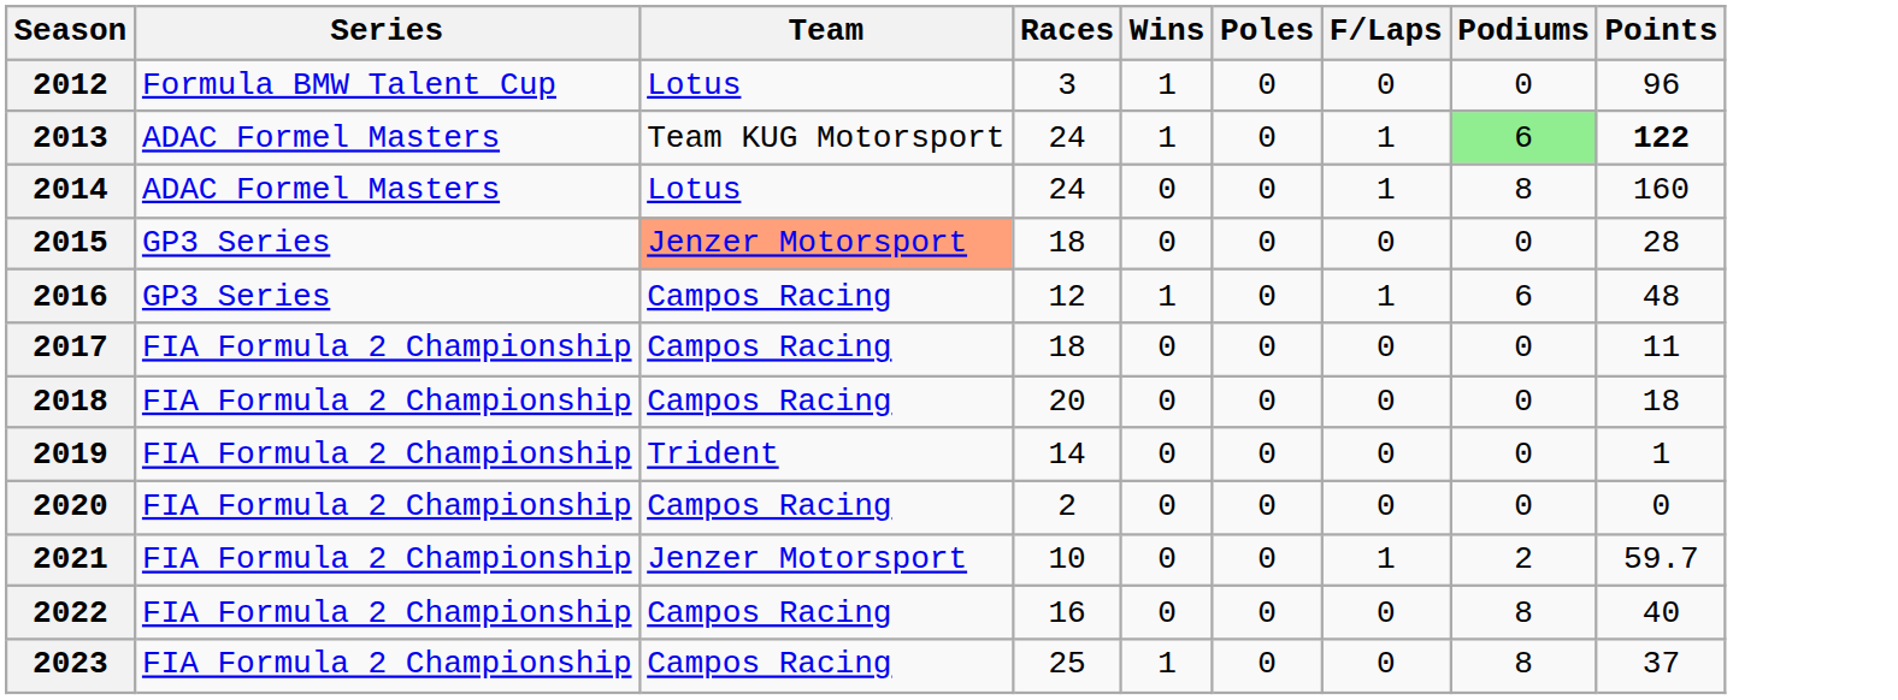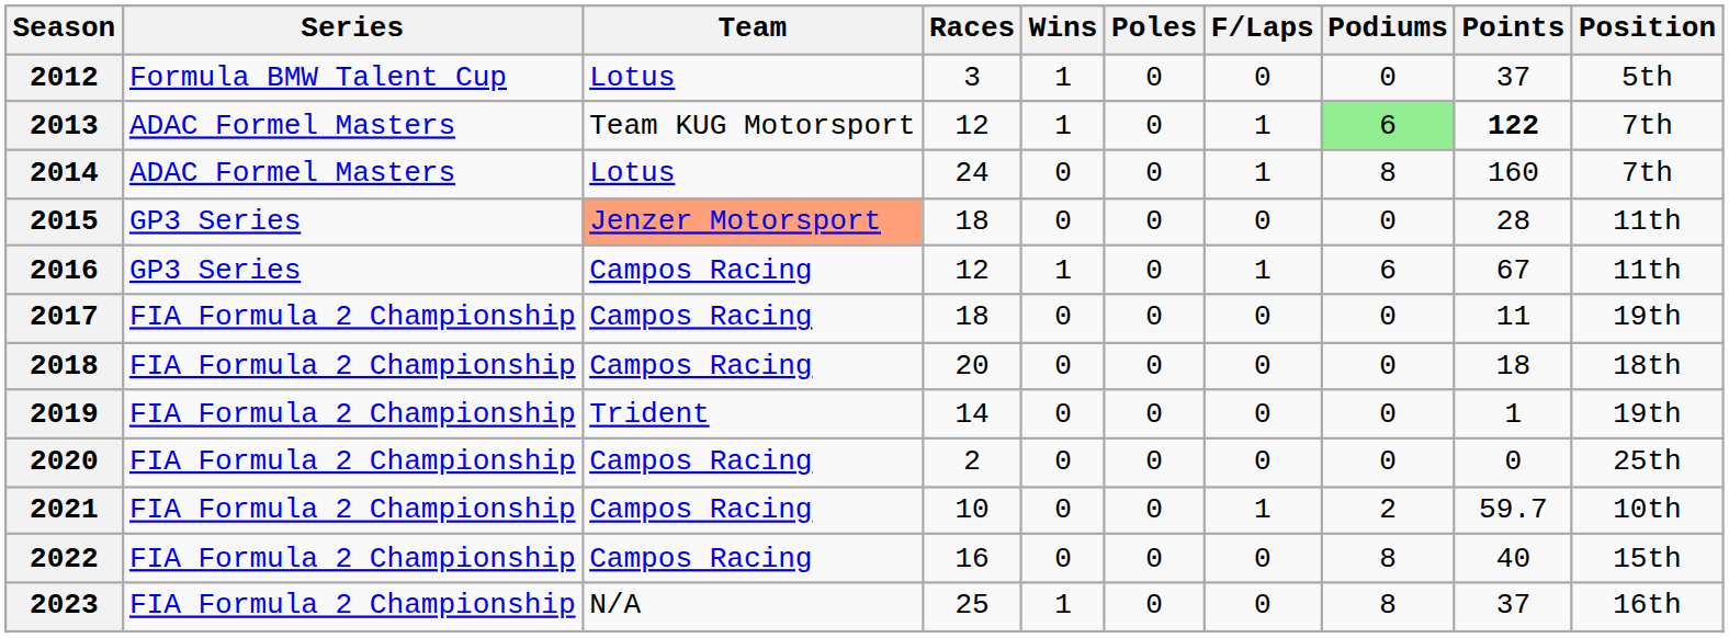+ column: Position | 5th | 7th | 7th | 11th | 11th | 19th | 18th | 19th | 25th | 10th | 15th | 16th
2012 | Points: 96 -> 37
2013 | Races: 24 -> 12
2016 | Points: 48 -> 67
2021 | Team: Jenzer Motorsport -> Campos Racing
2023 | Team: Campos Racing -> N/A
